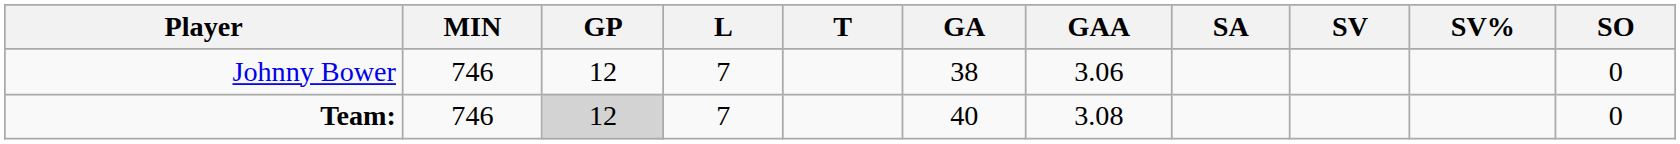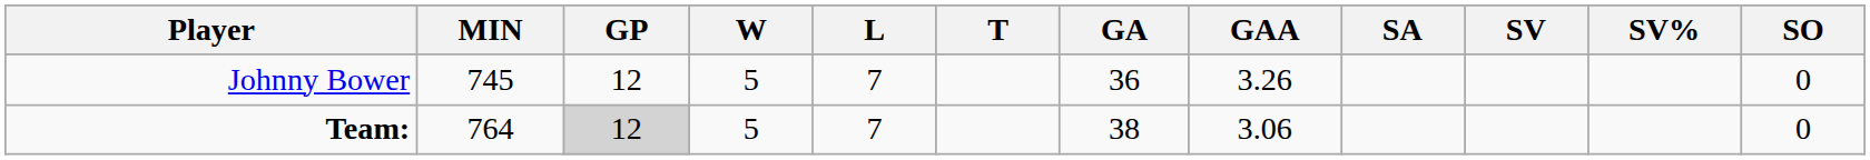+ column: W | 5 | 5
Johnny Bower | MIN: 746 -> 745
Johnny Bower | GA: 38 -> 36
Johnny Bower | GAA: 3.06 -> 3.26
Team: | MIN: 746 -> 764
Team: | GA: 40 -> 38
Team: | GAA: 3.08 -> 3.06
